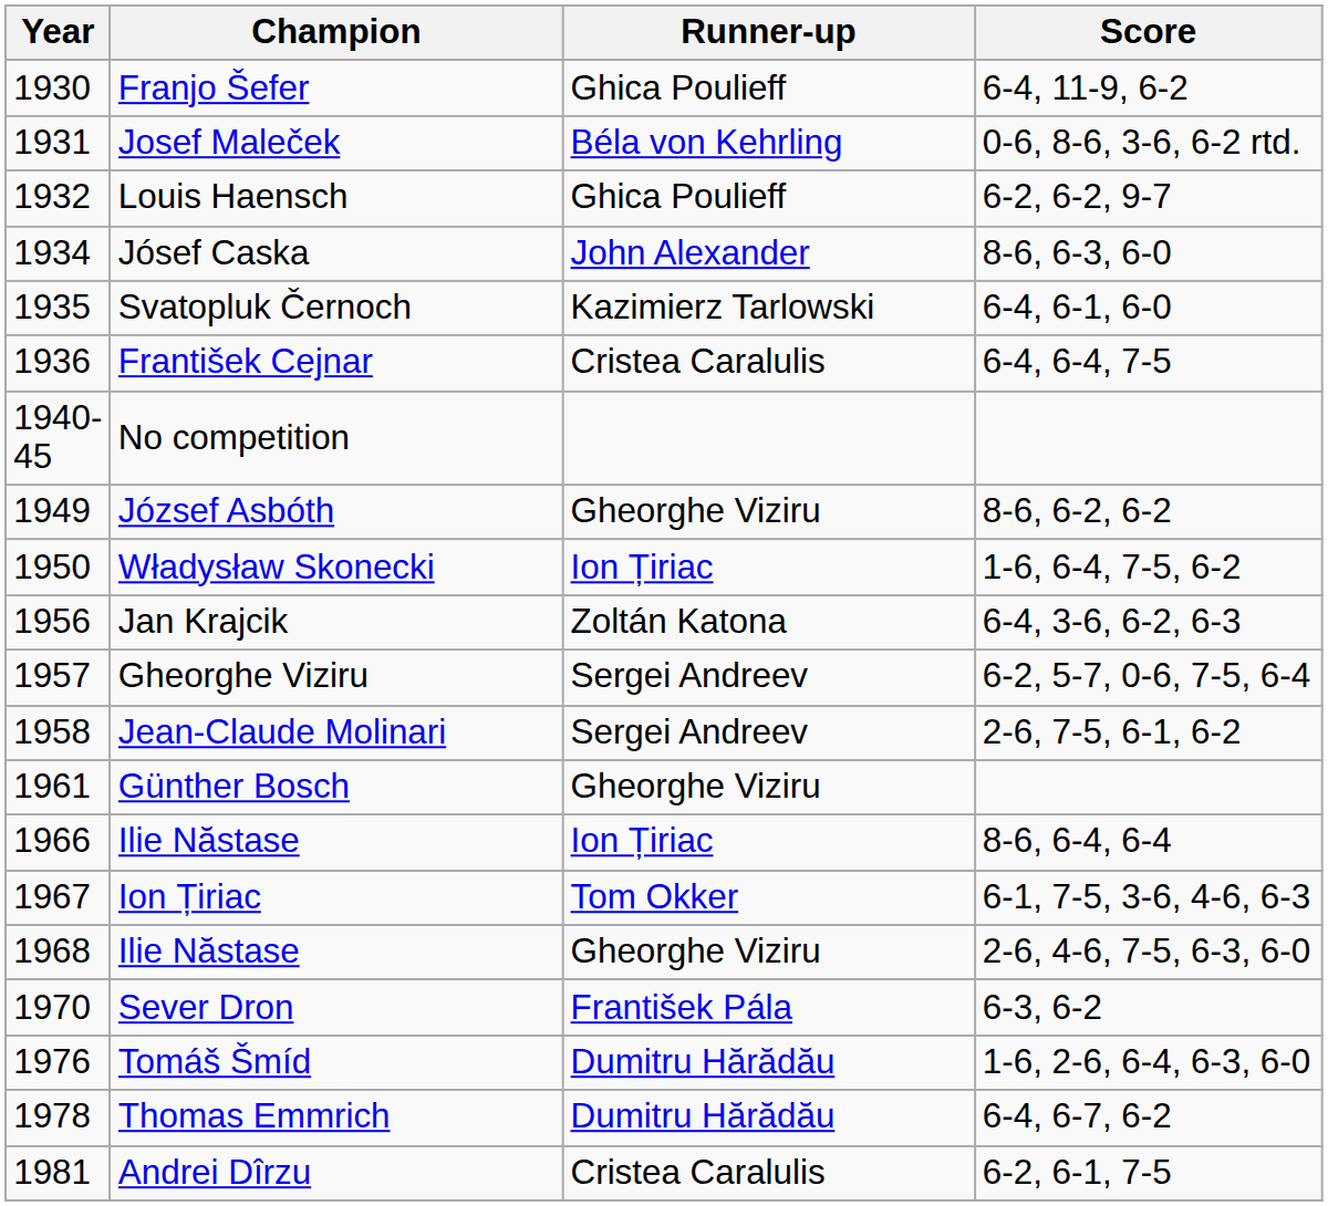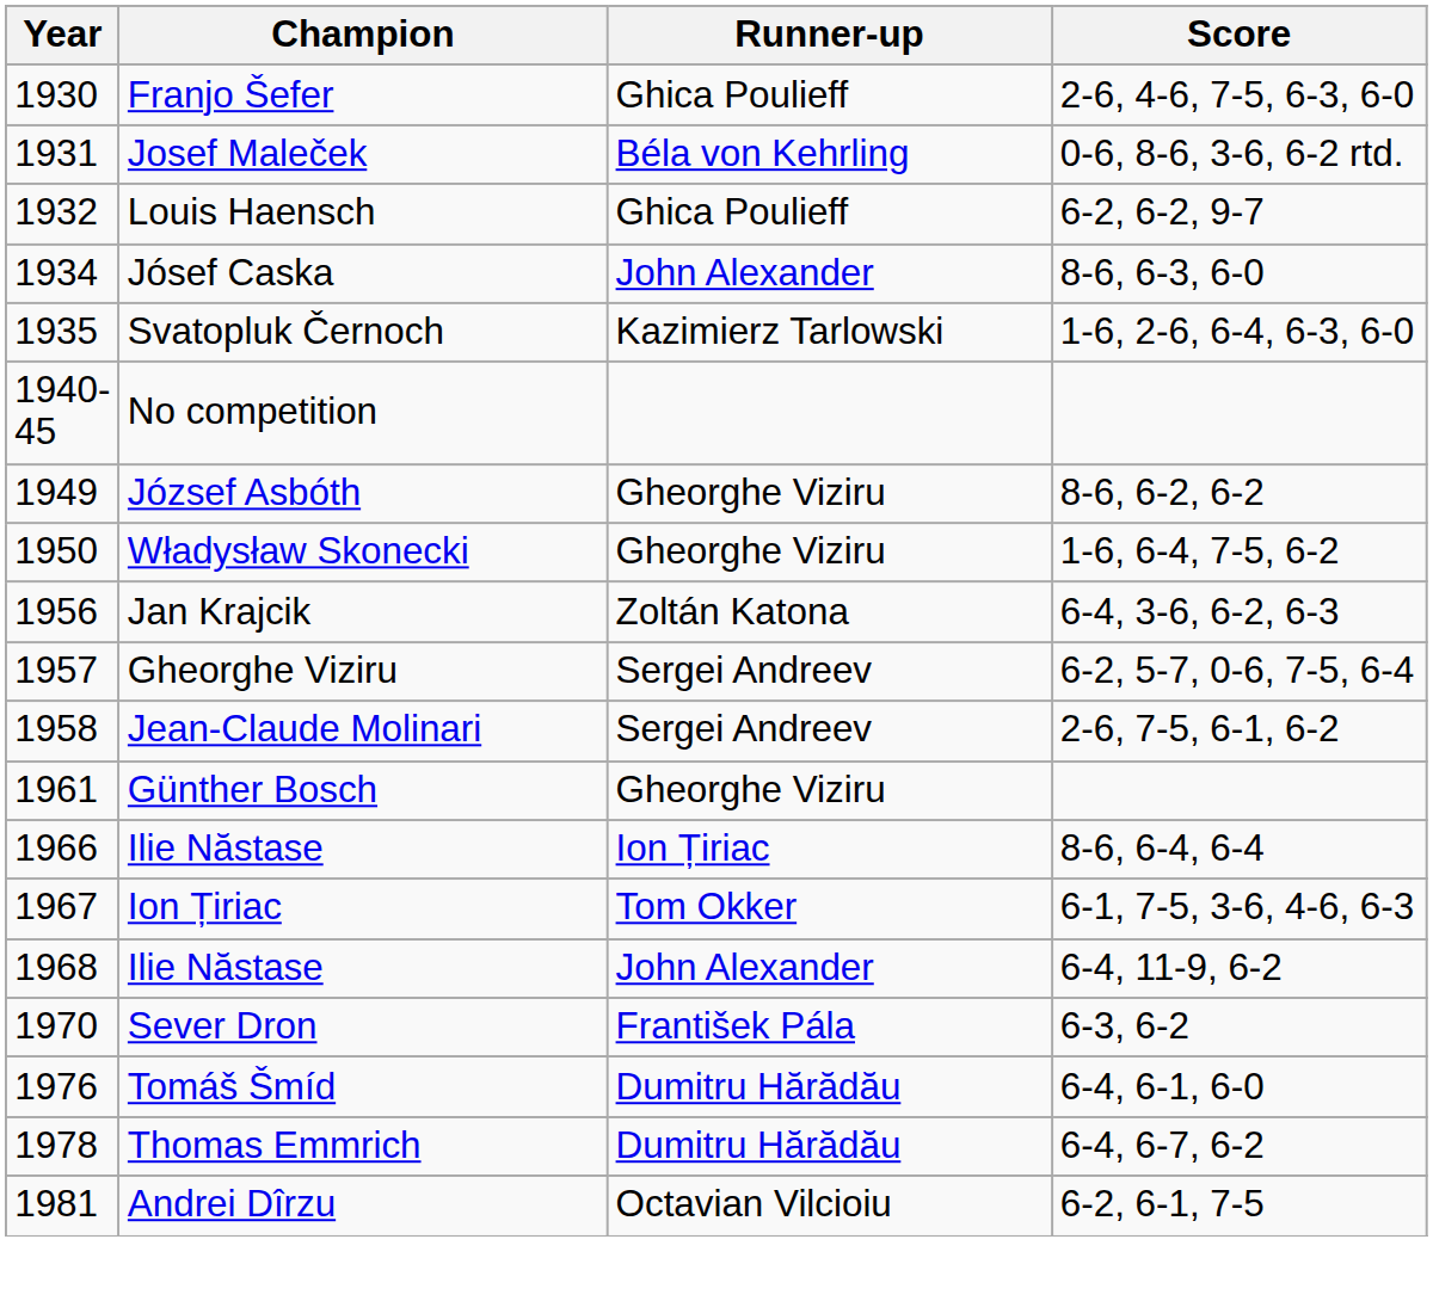Franjo Šefer | Score: 6-4, 11-9, 6-2 -> 2-6, 4-6, 7-5, 6-3, 6-0
Svatopluk Černoch | Score: 6-4, 6-1, 6-0 -> 1-6, 2-6, 6-4, 6-3, 6-0
- row: 1936 | František Cejnar | Cristea Caralulis | 6-4, 6-4, 7-5
Władysław Skonecki | Runner-up: Ion Țiriac -> Gheorghe Viziru
1968 / Ilie Năstase | Runner-up: Gheorghe Viziru -> John Alexander
1968 / Ilie Năstase | Score: 2-6, 4-6, 7-5, 6-3, 6-0 -> 6-4, 11-9, 6-2
Tomáš Šmíd | Score: 1-6, 2-6, 6-4, 6-3, 6-0 -> 6-4, 6-1, 6-0
Andrei Dîrzu | Runner-up: Cristea Caralulis -> Octavian Vilcioiu
